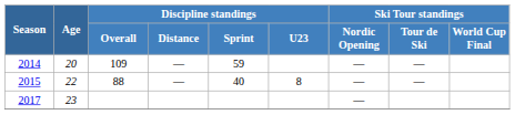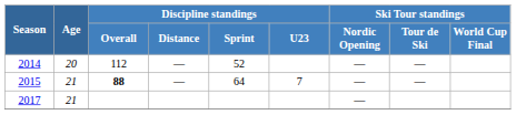2014 | Discipline standings / Overall: 109 -> 112
2014 | Discipline standings / Sprint: 59 -> 52
2015 | Age: 22 -> 21
2015 | Discipline standings / Overall: normal -> bold
2015 | Discipline standings / Sprint: 40 -> 64
2015 | Discipline standings / U23: 8 -> 7
2017 | Age: 23 -> 21
